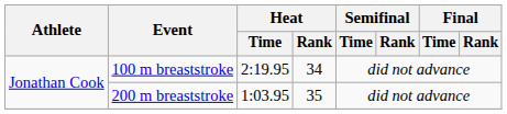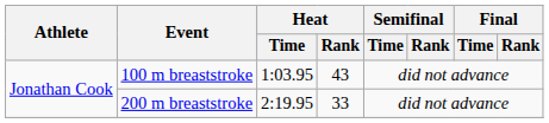100 m breaststroke | Heat / Time: 2:19.95 -> 1:03.95
100 m breaststroke | Heat / Rank: 34 -> 43
200 m breaststroke | Heat / Time: 1:03.95 -> 2:19.95
200 m breaststroke | Heat / Rank: 35 -> 33
